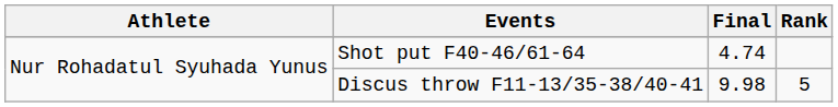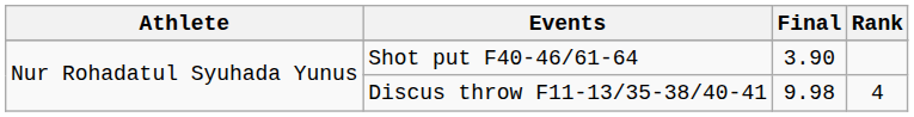Shot put F40-46/61-64 | Final: 4.74 -> 3.90
Discus throw F11-13/35-38/40-41 | Rank: 5 -> 4
